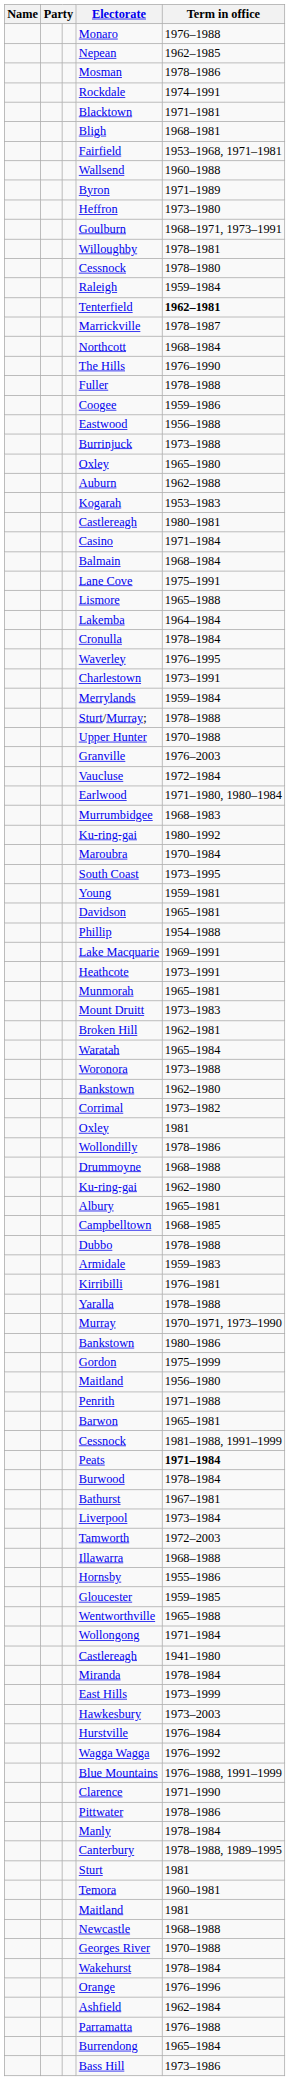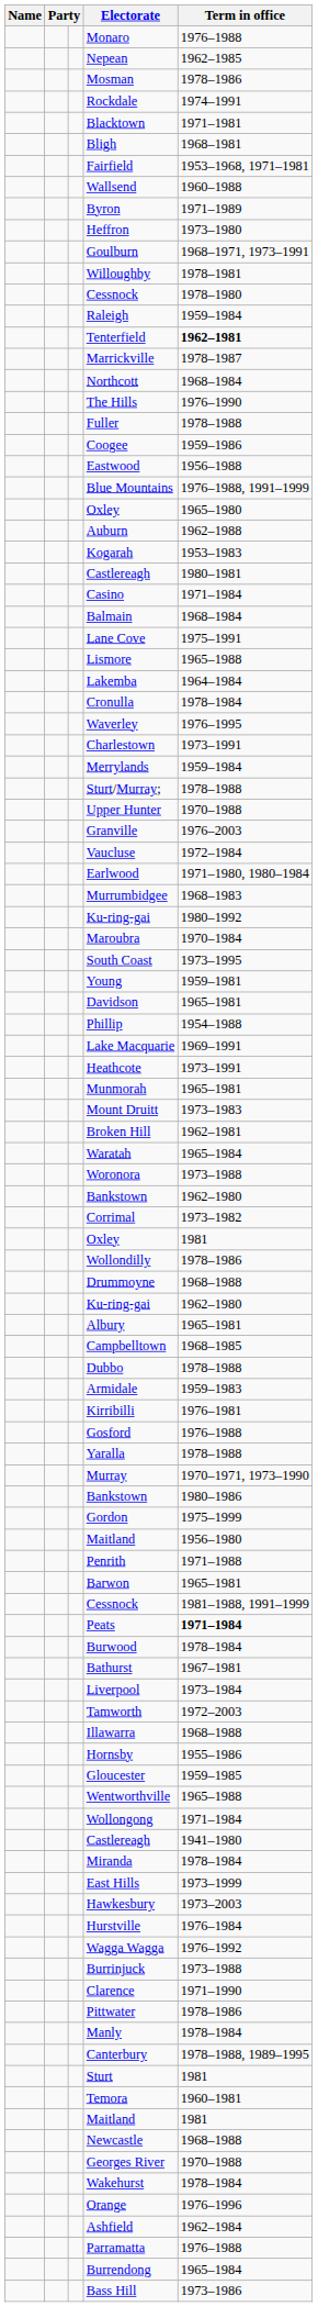rows swapped: Blue Mountains <-> Burrinjuck
+ row: Gosford | 1976–1988
